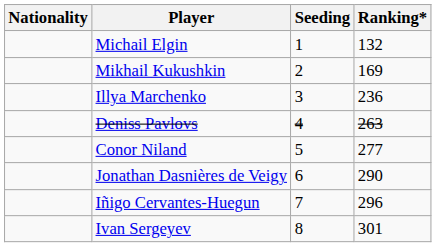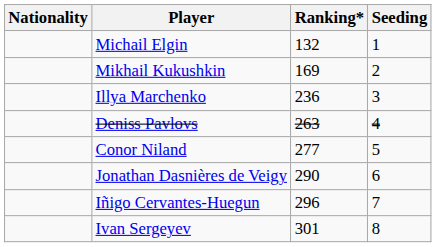columns swapped: Ranking* <-> Seeding
